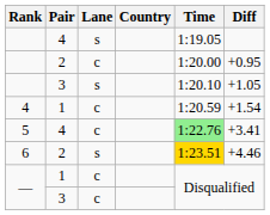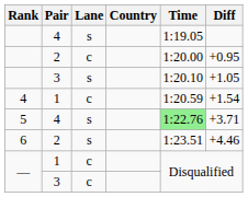5 | Lane: c -> s
5 | Diff: +3.41 -> +3.71
6 | Time: gold background -> no background
